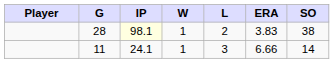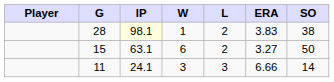+ row: 15 | 63.1 | 6 | 2 | 3.27 | 50
11 | W: 1 -> 3
